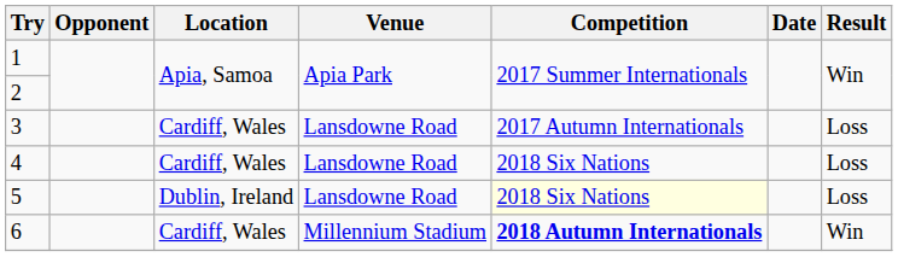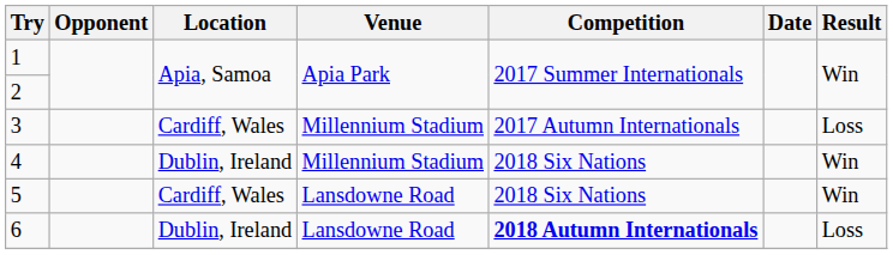3 | Venue: Lansdowne Road -> Millennium Stadium
4 | Location: Cardiff, Wales -> Dublin, Ireland
4 | Venue: Lansdowne Road -> Millennium Stadium
4 | Result: Loss -> Win
5 | Location: Dublin, Ireland -> Cardiff, Wales
5 | Competition: lightyellow background -> no background
5 | Result: Loss -> Win
6 | Location: Cardiff, Wales -> Dublin, Ireland
6 | Venue: Millennium Stadium -> Lansdowne Road
6 | Result: Win -> Loss
